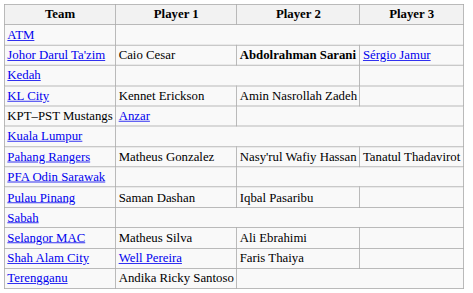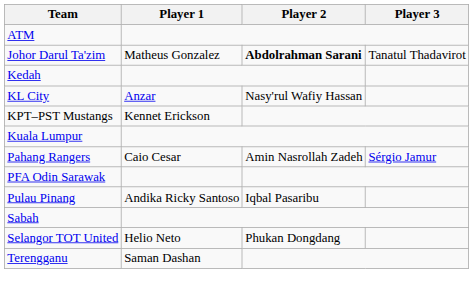Johor Darul Ta'zim | Player 1: Caio Cesar -> Matheus Gonzalez
Johor Darul Ta'zim | Player 3: Sérgio Jamur -> Tanatul Thadavirot
KL City | Player 1: Kennet Erickson -> Anzar
KL City | Player 2: Amin Nasrollah Zadeh -> Nasy'rul Wafiy Hassan
KPT–PST Mustangs | Player 1: Anzar -> Kennet Erickson
Pahang Rangers | Player 1: Matheus Gonzalez -> Caio Cesar
Pahang Rangers | Player 2: Nasy'rul Wafiy Hassan -> Amin Nasrollah Zadeh
Pahang Rangers | Player 3: Tanatul Thadavirot -> Sérgio Jamur
Pulau Pinang | Player 1: Saman Dashan -> Andika Ricky Santoso
- row: Selangor MAC | Matheus Silva | Ali Ebrahimi
+ row: Selangor TOT United | Helio Neto | Phukan Dongdang
- row: Shah Alam City | Well Pereira | Faris Thaiya
Terengganu | Player 1: Andika Ricky Santoso -> Saman Dashan
